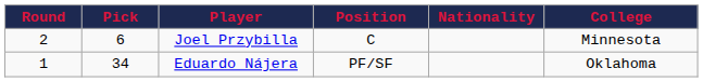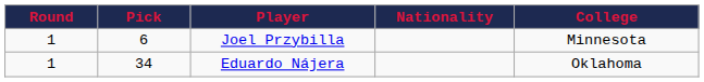- column: Position | C | PF/SF
Joel Przybilla | Round: 2 -> 1
